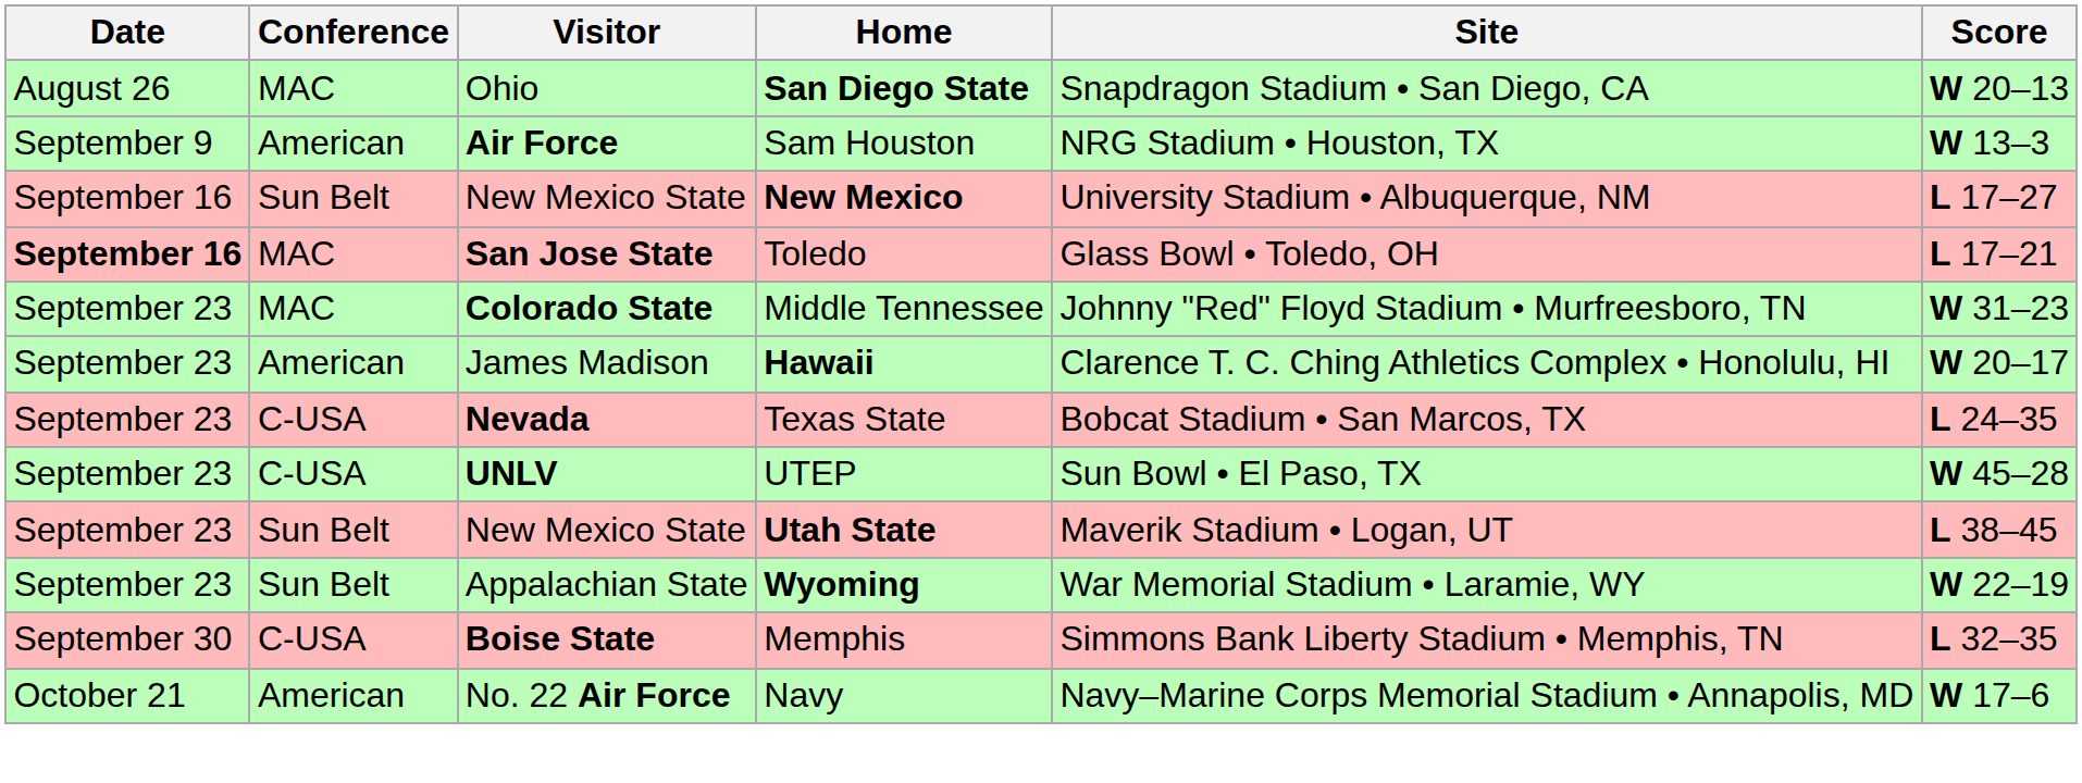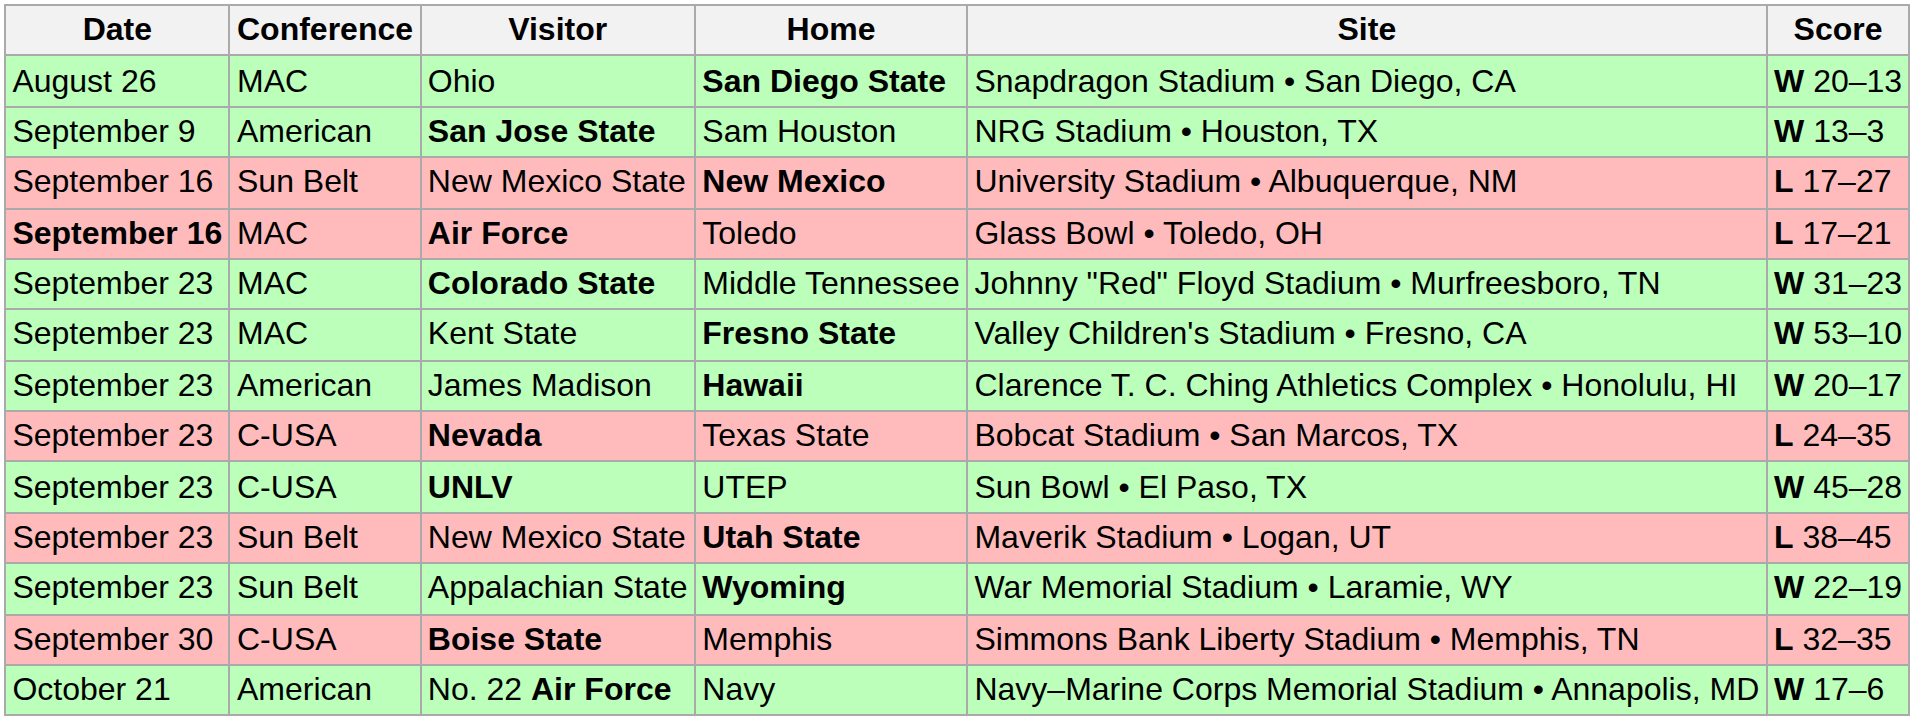Sam Houston | Visitor: Air Force -> San Jose State
Toledo | Visitor: San Jose State -> Air Force
+ row: September 23 | MAC | Kent State | Fresno State | Valley Children's Stadium • Fresno, CA | W 53–10
